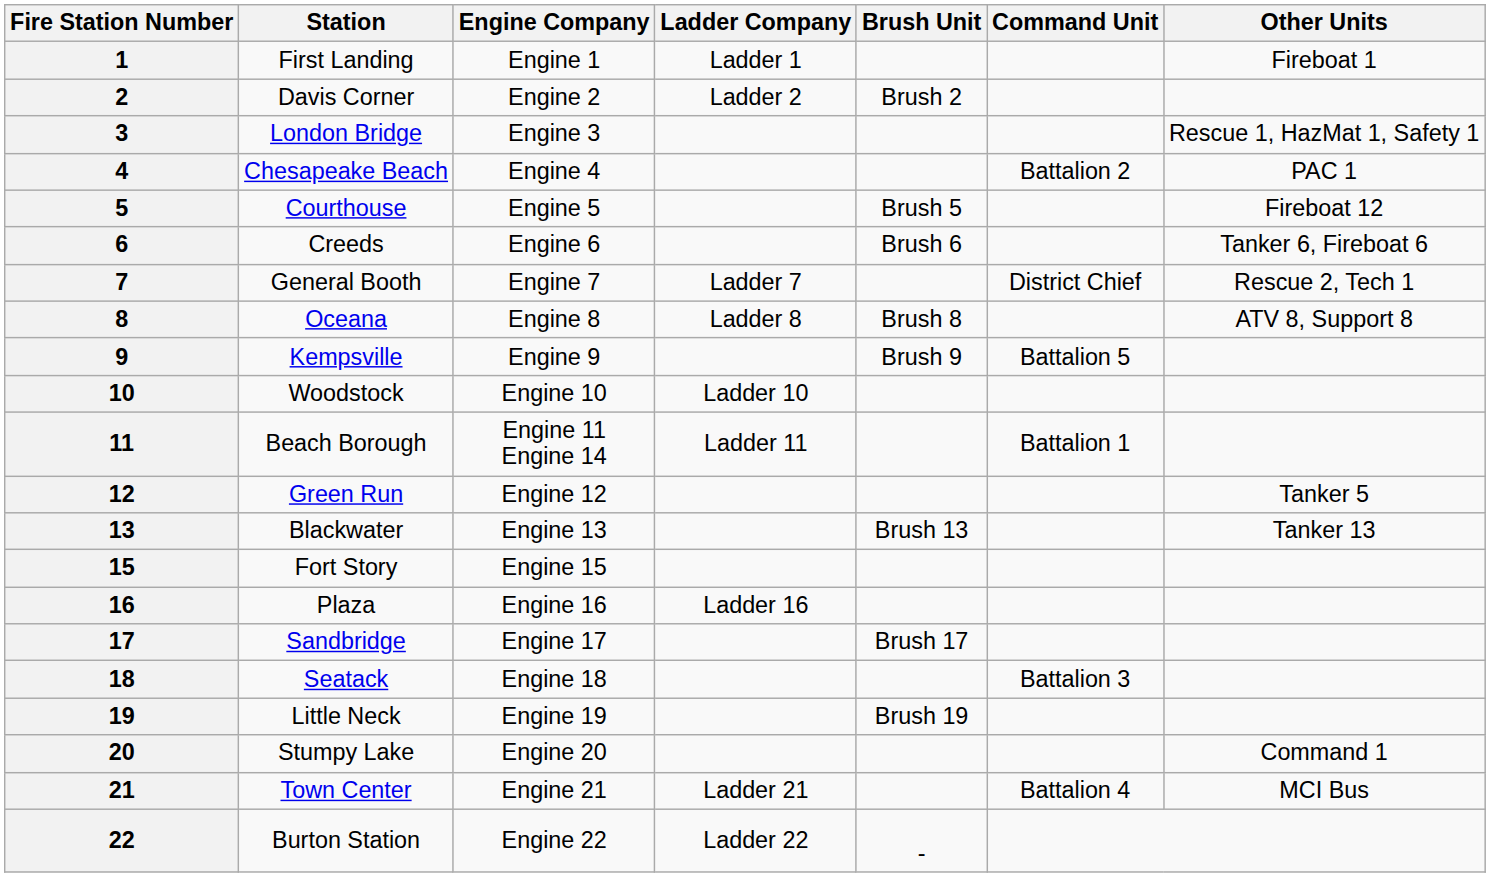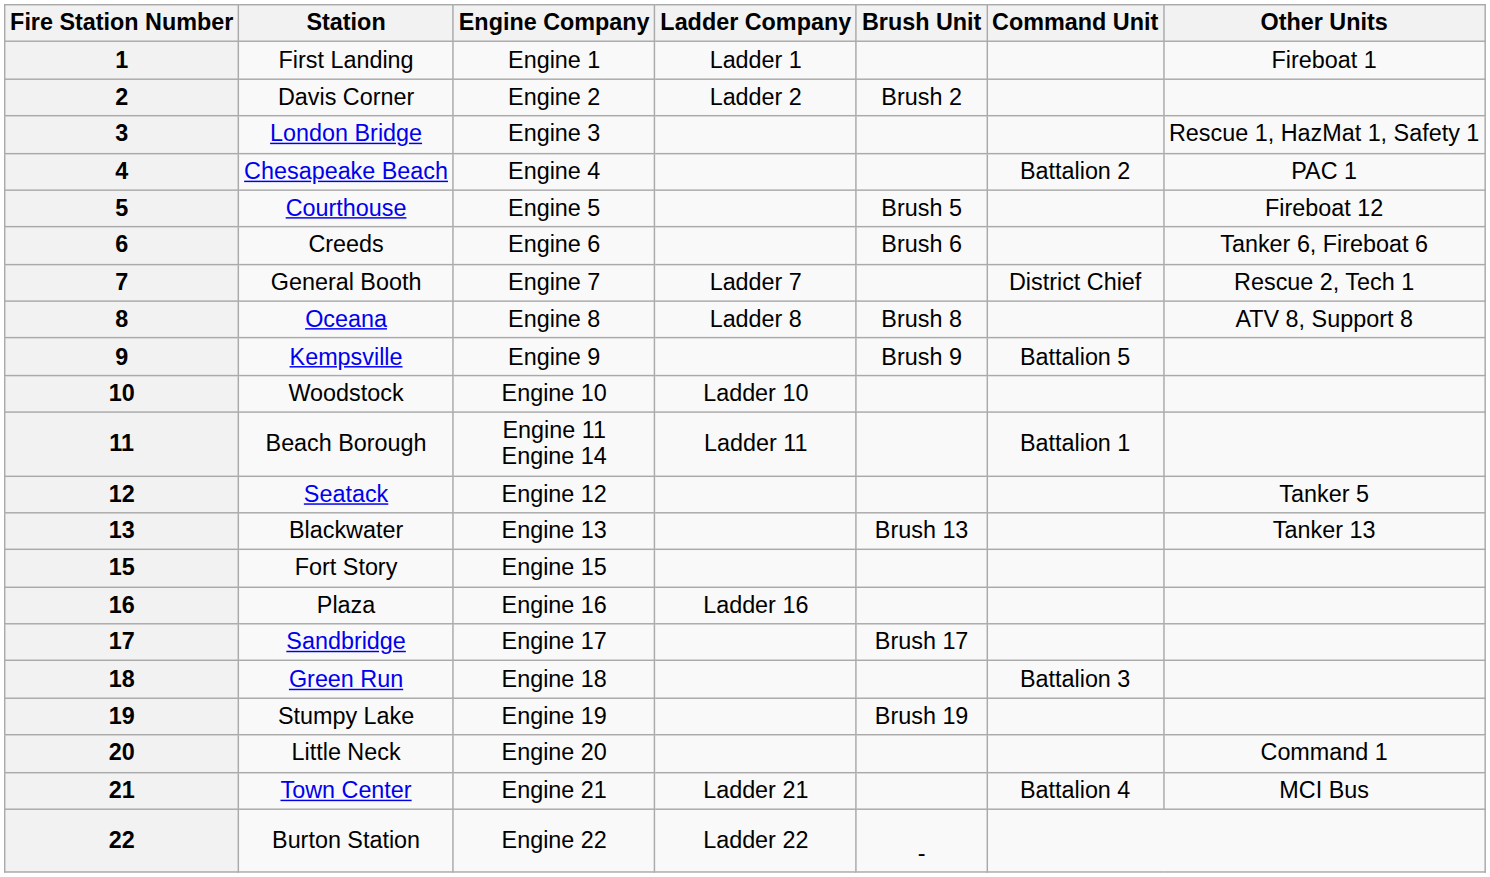12 | Station: Green Run -> Seatack
18 | Station: Seatack -> Green Run
19 | Station: Little Neck -> Stumpy Lake
20 | Station: Stumpy Lake -> Little Neck
